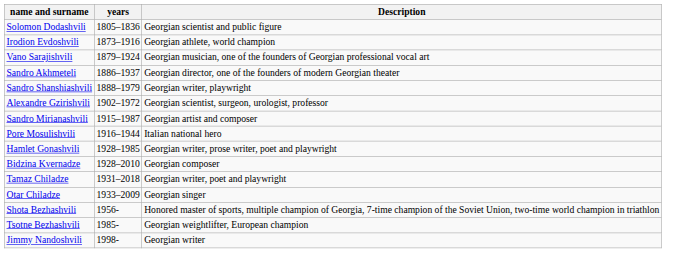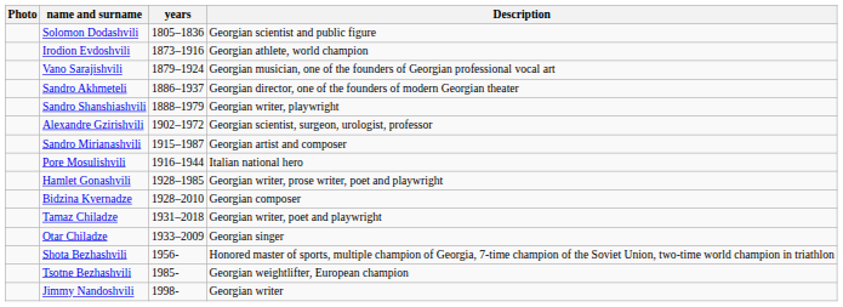+ column: Photo
